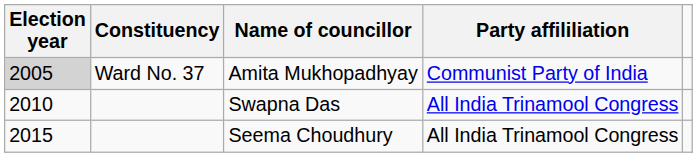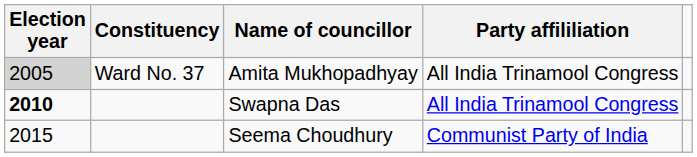Amita Mukhopadhyay | Party affililiation: Communist Party of India -> All India Trinamool Congress
Swapna Das | Election year: normal -> bold
Seema Choudhury | Party affililiation: All India Trinamool Congress -> Communist Party of India
